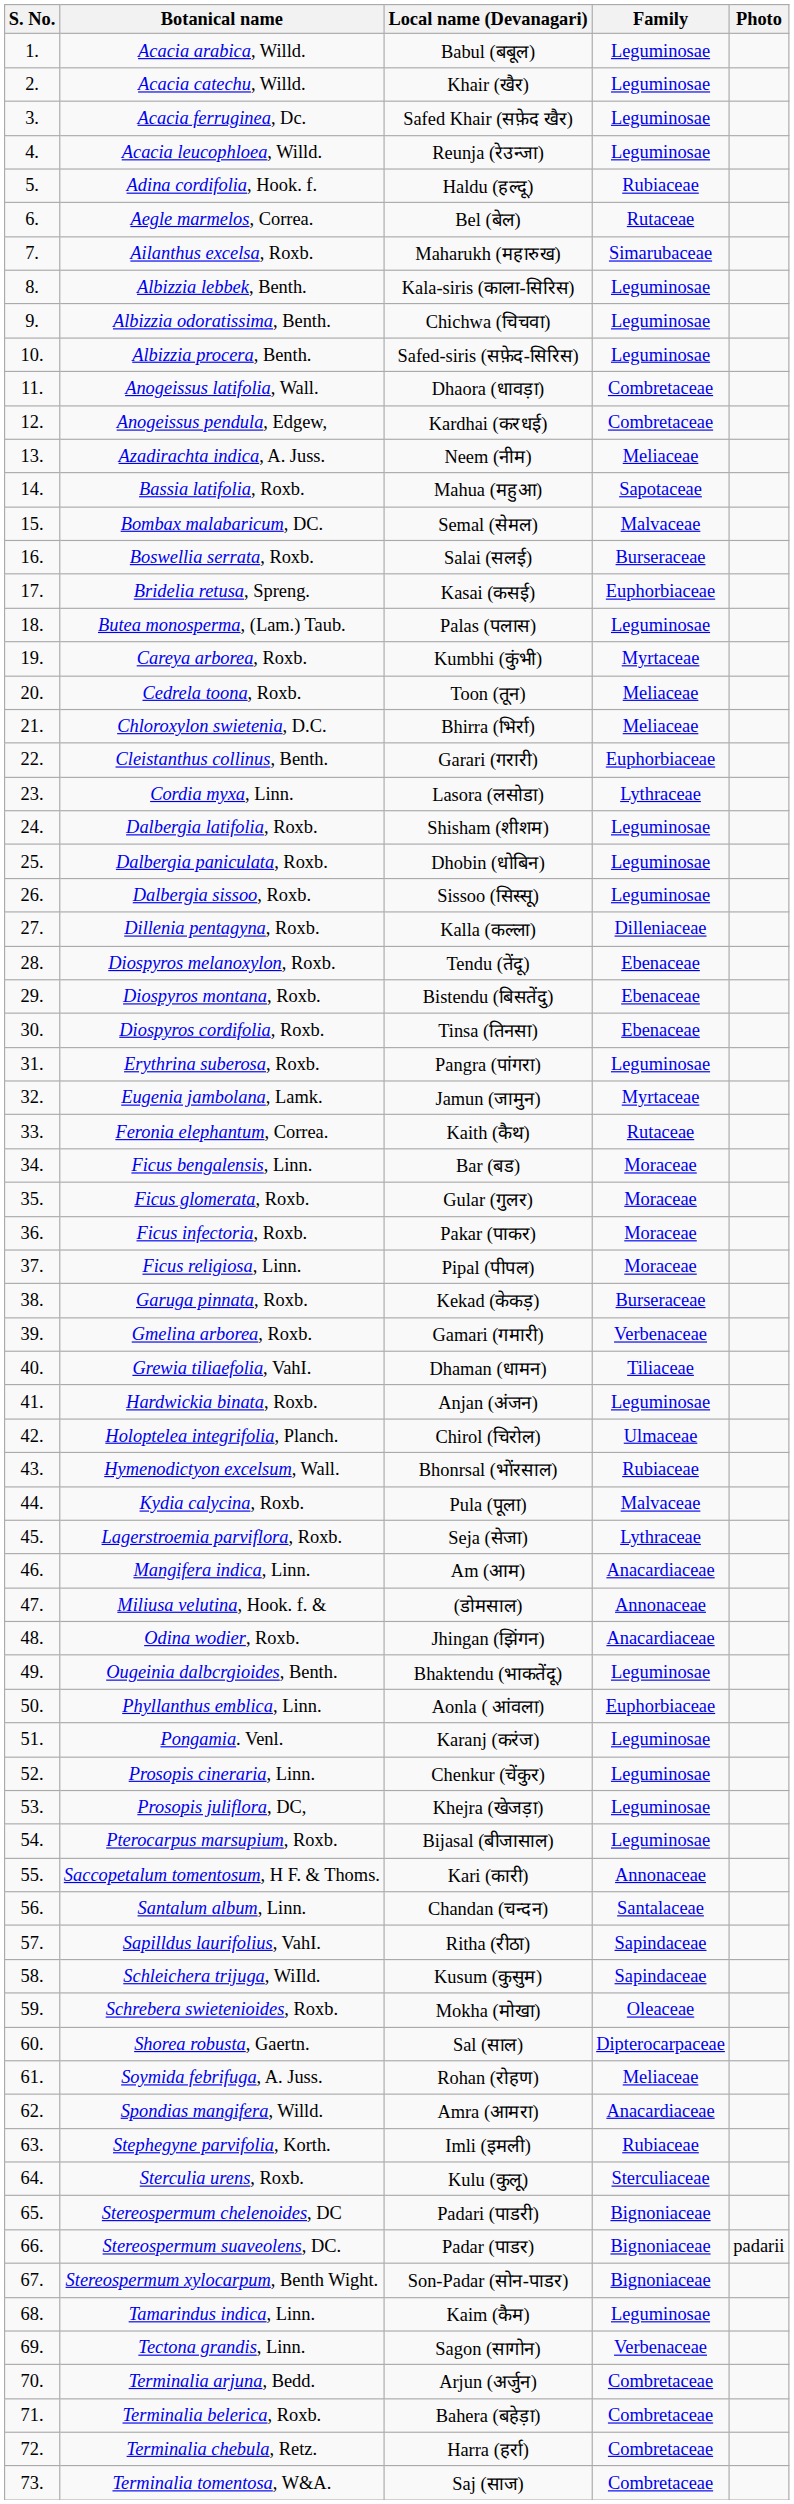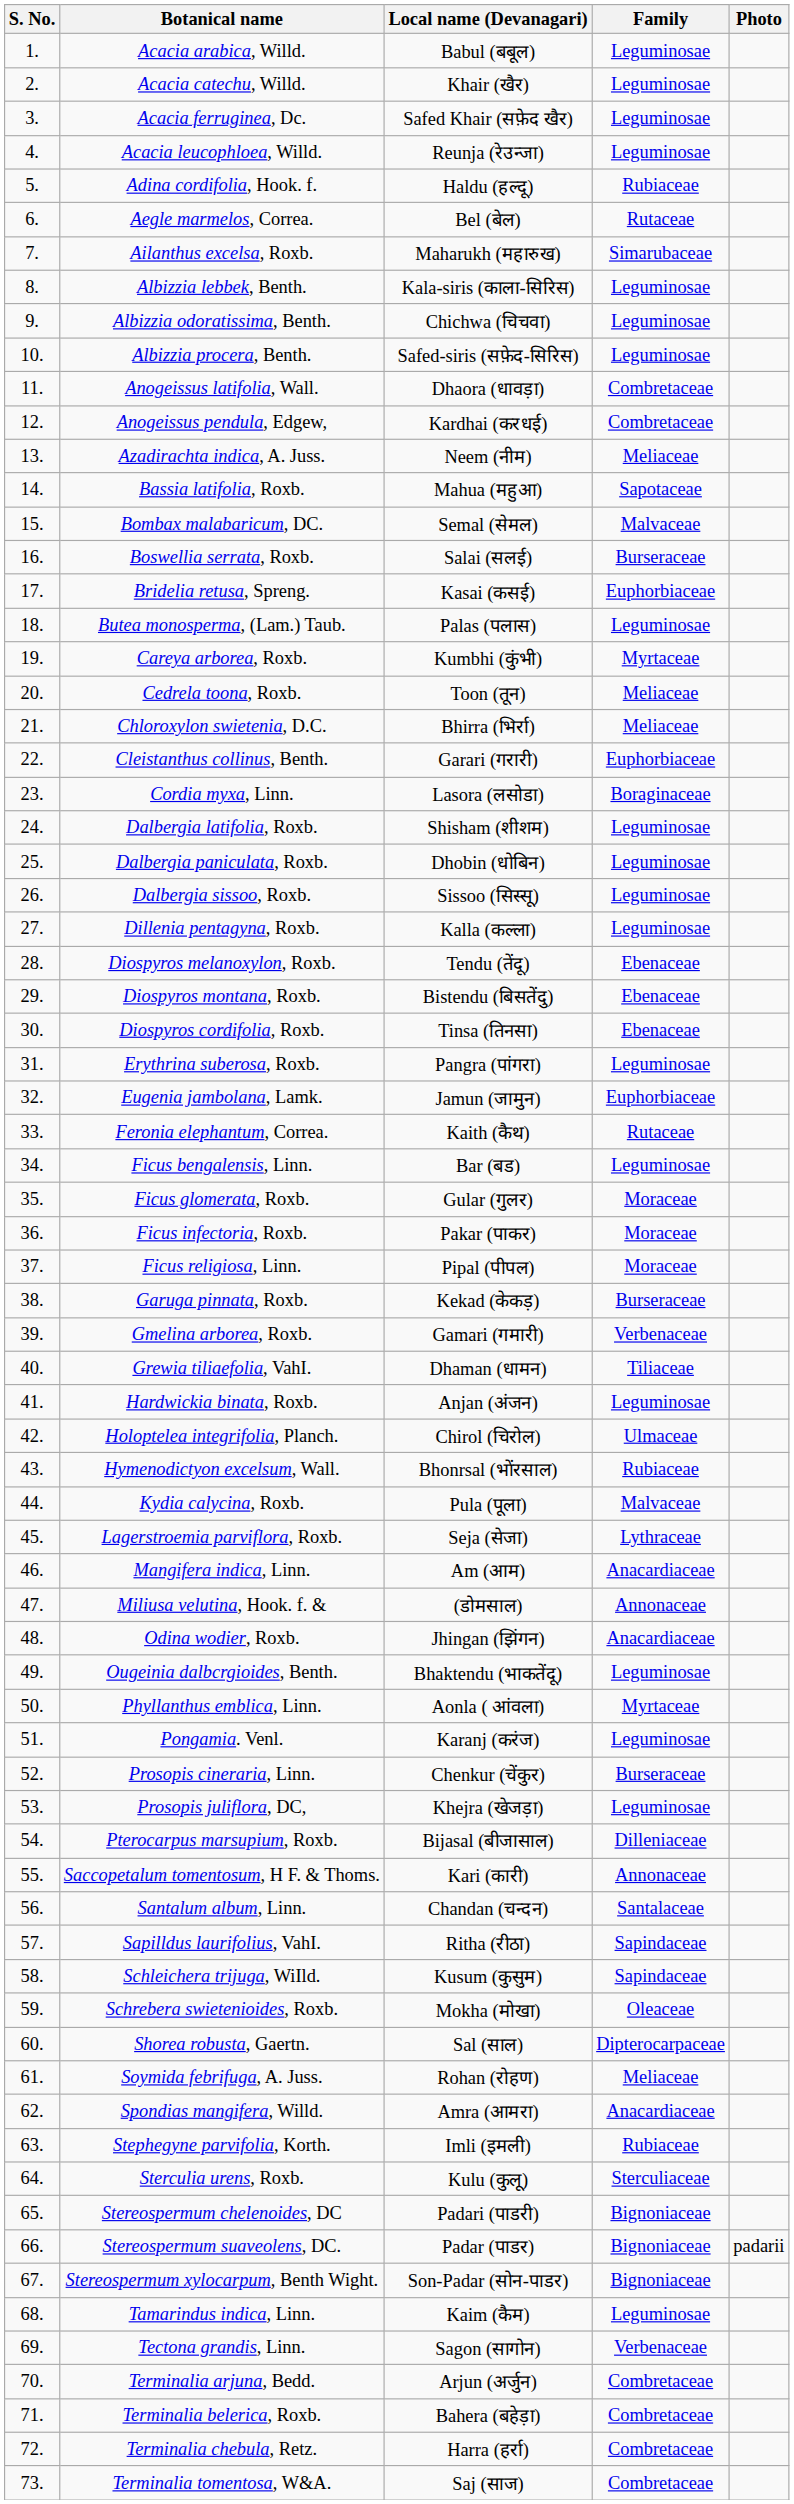Cordia myxa, Linn. | Family: Lythraceae -> Boraginaceae
Dillenia pentagyna, Roxb. | Family: Dilleniaceae -> Leguminosae
Eugenia jambolana, Lamk. | Family: Myrtaceae -> Euphorbiaceae
Ficus bengalensis, Linn. | Family: Moraceae -> Leguminosae
Phyllanthus emblica, Linn. | Family: Euphorbiaceae -> Myrtaceae
Prosopis cineraria, Linn. | Family: Leguminosae -> Burseraceae
Pterocarpus marsupium, Roxb. | Family: Leguminosae -> Dilleniaceae
